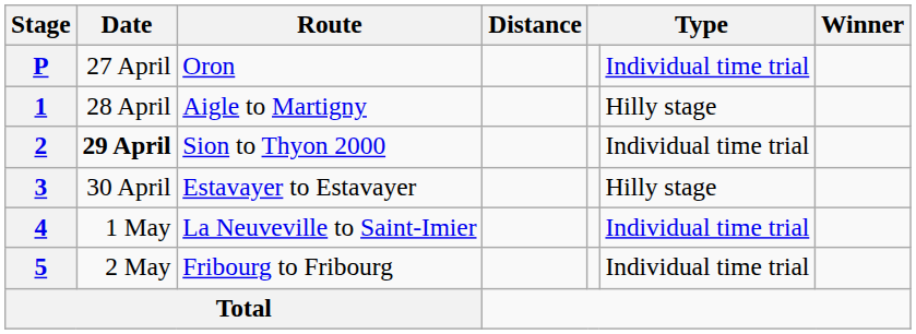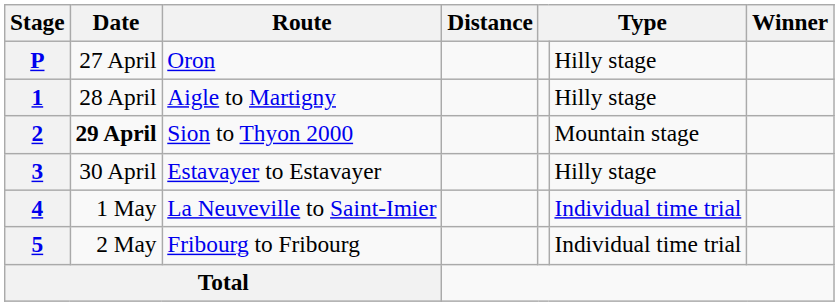P | column 6: Individual time trial -> Hilly stage
2 | column 6: Individual time trial -> Mountain stage
